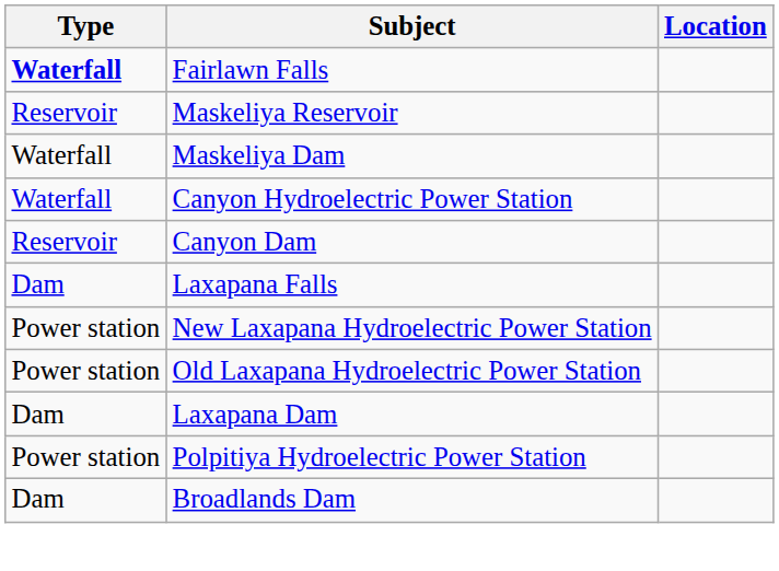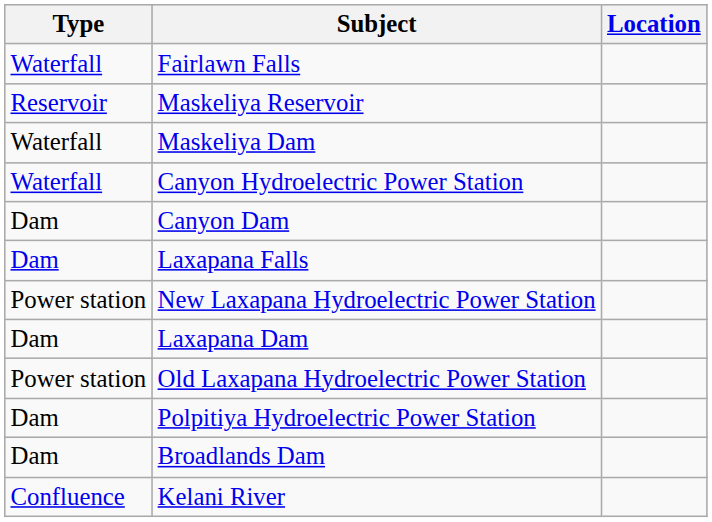Fairlawn Falls | Type: bold -> normal
Canyon Dam | Type: Reservoir -> Dam
rows swapped: Old Laxapana Hydroelectric Power Station <-> Laxapana Dam
Polpitiya Hydroelectric Power Station | Type: Power station -> Dam
+ row: Confluence | Kelani River
